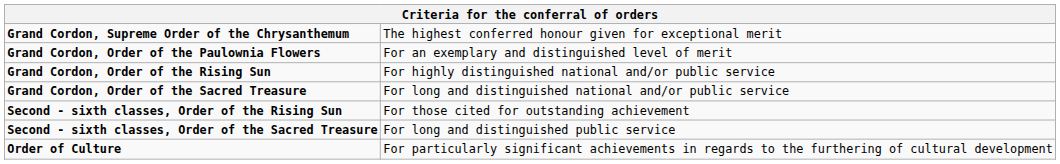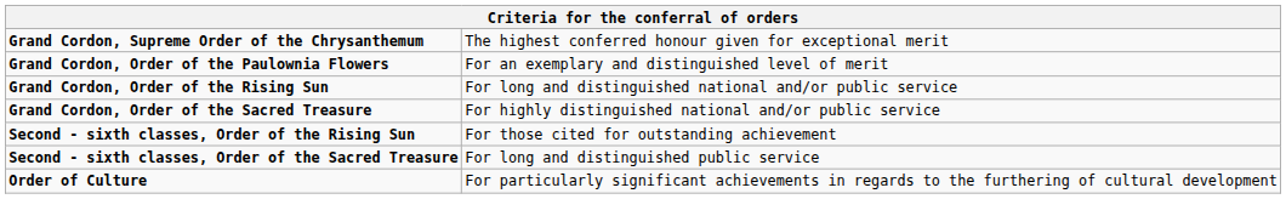Grand Cordon, Order of the Rising Sun | column 2: For highly distinguished national and/or public service -> For long and distinguished national and/or public service
Grand Cordon, Order of the Sacred Treasure | column 2: For long and distinguished national and/or public service -> For highly distinguished national and/or public service
